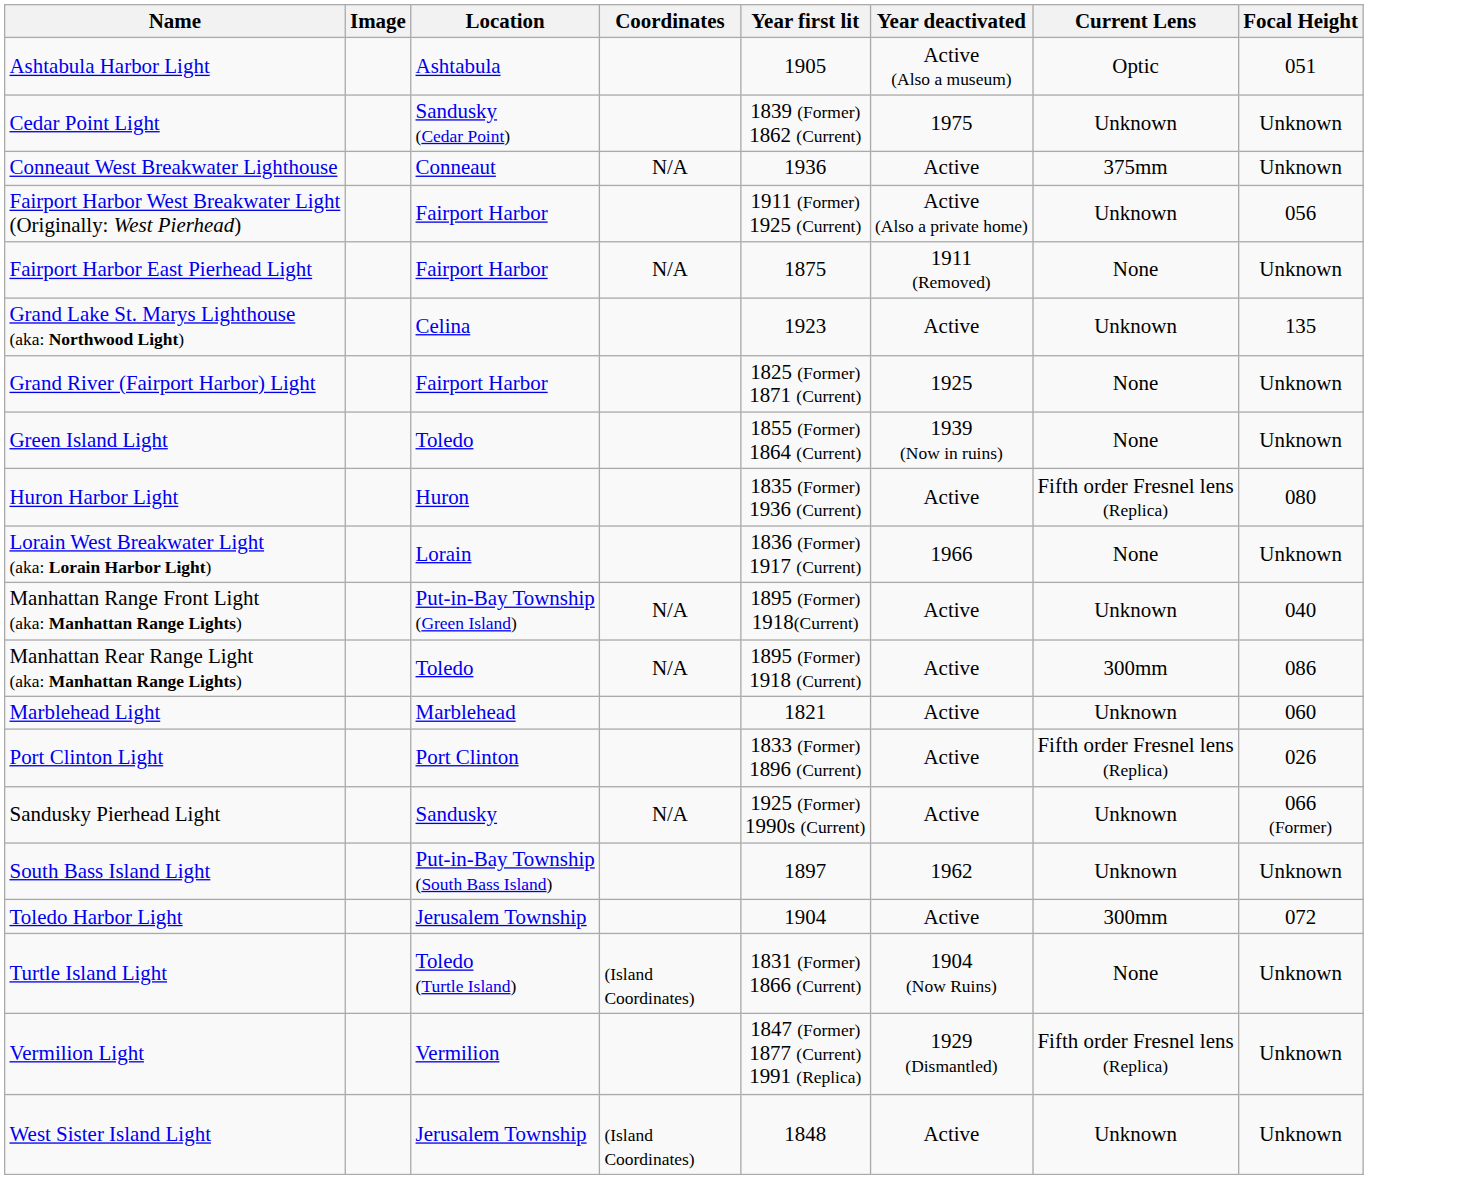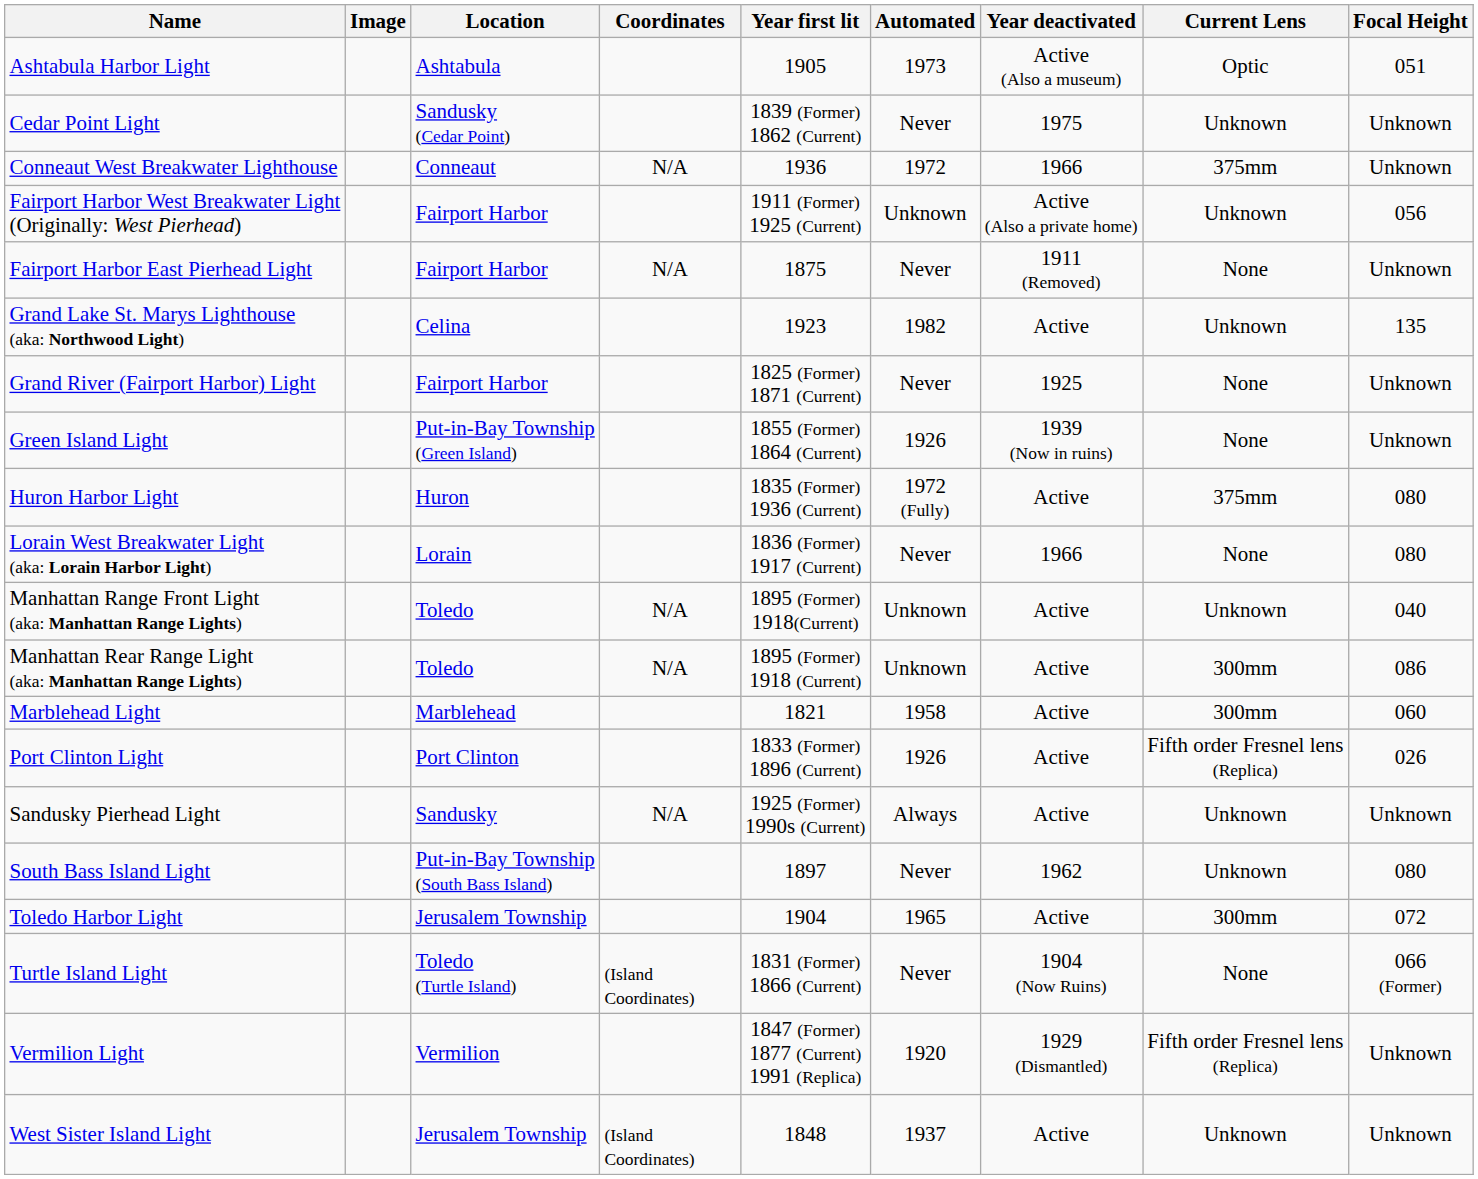+ column: Automated | 1973 | Never | 1972 | Unknown | Never | 1982 | Never | 1926 | 1972 (Fully) | Never | Unknown | Unknown | 1958 | 1926 | Always | Never | 1965 | Never | 1920 | 1937
Conneaut West Breakwater Lighthouse | Year deactivated: Active -> 1966
Green Island Light | Location: Toledo -> Put-in-Bay Township (Green Island)
Huron Harbor Light | Current Lens: Fifth order Fresnel lens (Replica) -> 375mm
Lorain West Breakwater Light (aka: Lorain Harbor Light) | Focal Height: Unknown -> 080
Manhattan Range Front Light (aka: Manhattan Range Lights) | Location: Put-in-Bay Township (Green Island) -> Toledo
Marblehead Light | Current Lens: Unknown -> 300mm
Sandusky Pierhead Light | Focal Height: 066 (Former) -> Unknown
South Bass Island Light | Focal Height: Unknown -> 080
Turtle Island Light | Focal Height: Unknown -> 066 (Former)
